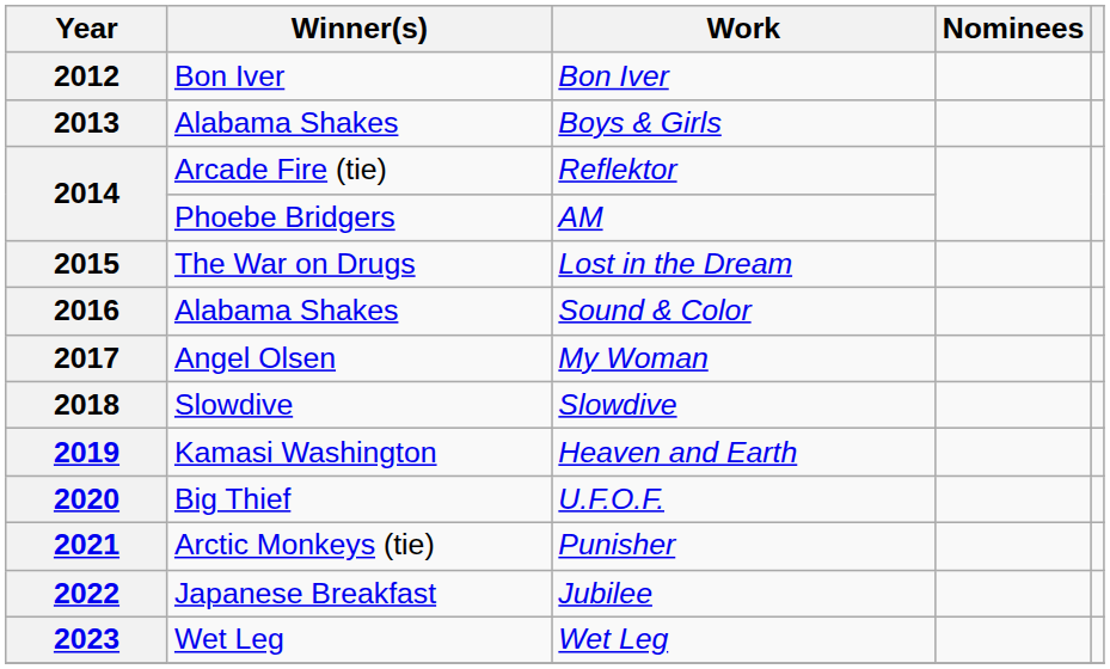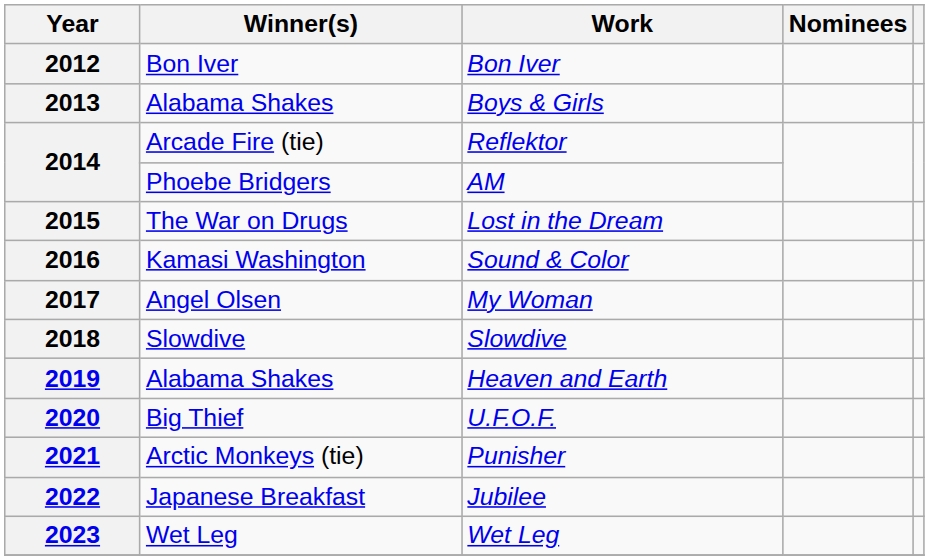2016 | Winner(s): Alabama Shakes -> Kamasi Washington
2019 | Winner(s): Kamasi Washington -> Alabama Shakes
